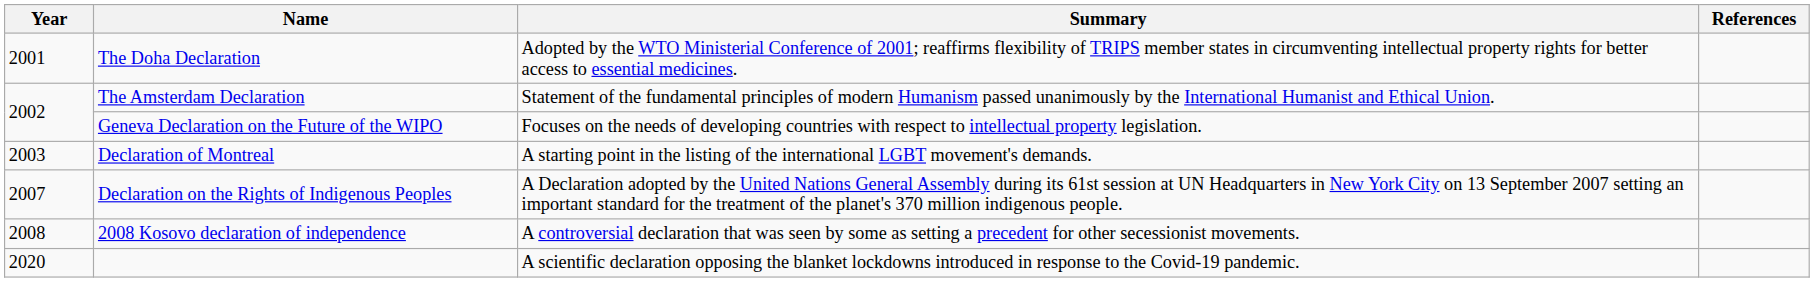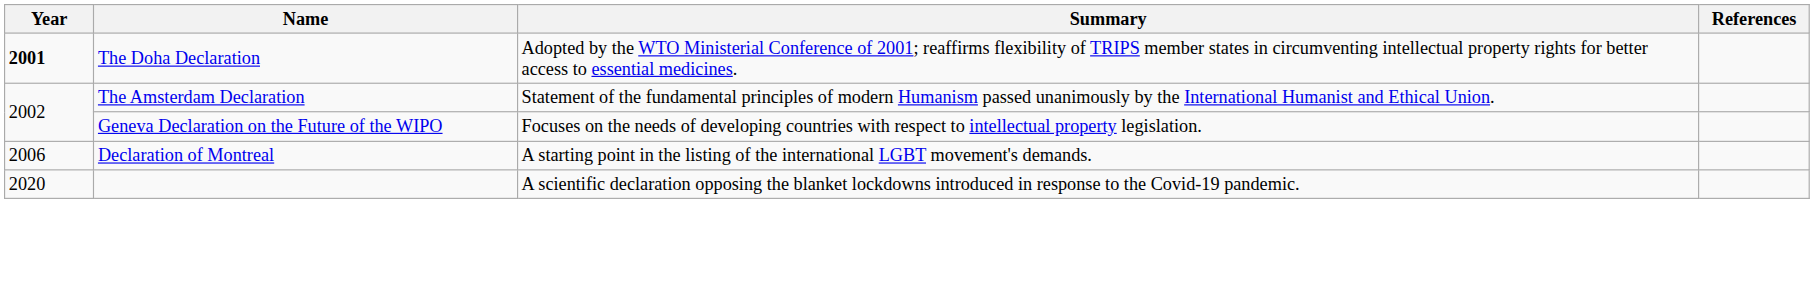The Doha Declaration | Year: normal -> bold
Declaration of Montreal | Year: 2003 -> 2006
- row: 2007 | Declaration on the Rights of Indigenous Peoples | A Declaration adopted by the United Nations General Assembly during its 61st session at UN Headquarters in New York City on 13 September 2007 setting an important standard for the treatment of the planet's 370 million indigenous people.
- row: 2008 | 2008 Kosovo declaration of independence | A controversial declaration that was seen by some as setting a precedent for other secessionist movements.
